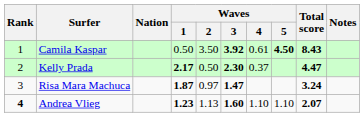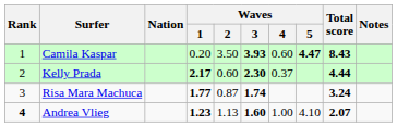Camila Kaspar | Waves / 1: 0.50 -> 0.20
Camila Kaspar | Waves / 3: 3.92 -> 3.93
Camila Kaspar | Waves / 4: 0.61 -> 0.60
Camila Kaspar | Waves / 5: 4.50 -> 4.47
Kelly Prada | Waves / 2: 0.50 -> 0.60
Kelly Prada | Total score: 4.47 -> 4.44
Risa Mara Machuca | Waves / 1: 1.87 -> 1.77
Risa Mara Machuca | Waves / 2: 0.97 -> 0.87
Risa Mara Machuca | Waves / 3: 1.47 -> 1.74
Andrea Vlieg | Waves / 4: 1.10 -> 1.00
Andrea Vlieg | Waves / 5: 1.10 -> 4.10
